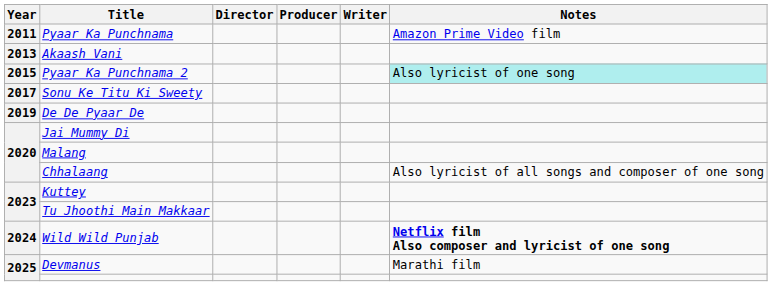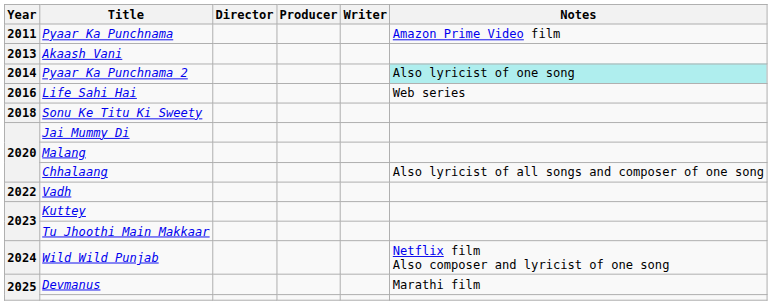Pyaar Ka Punchnama 2 | Year: 2015 -> 2014
+ row: 2016 | Life Sahi Hai | Web series
Sonu Ke Titu Ki Sweety | Year: 2017 -> 2018
- row: 2019 | De De Pyaar De
+ row: 2022 | Vadh
Wild Wild Punjab | Notes: bold -> normal
